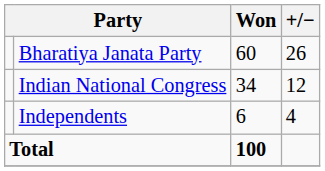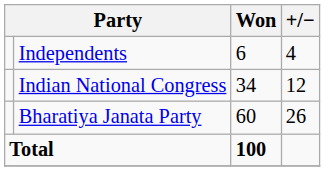rows swapped: Bharatiya Janata Party <-> Independents
